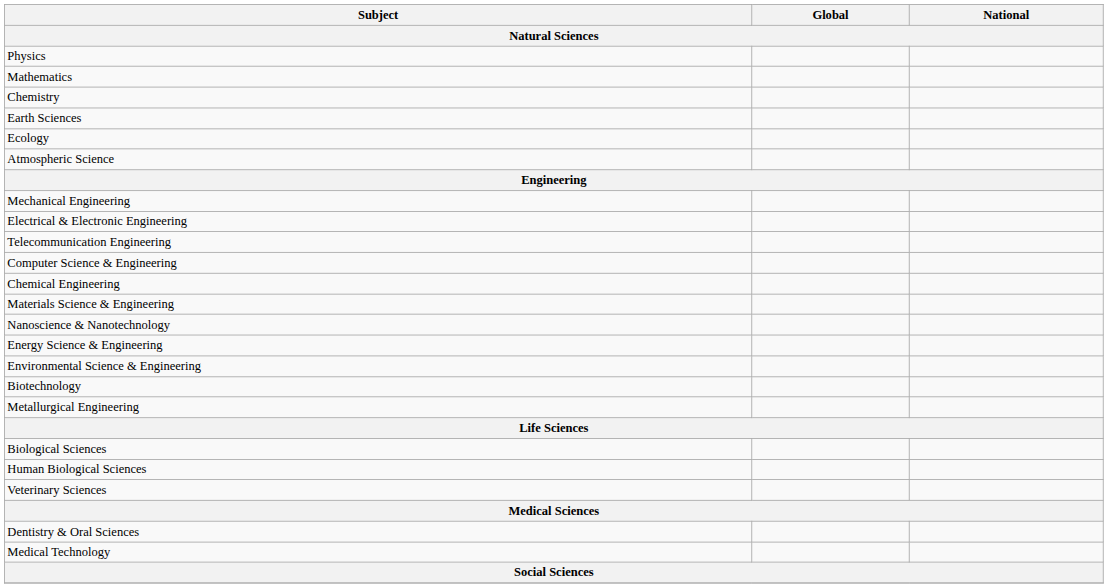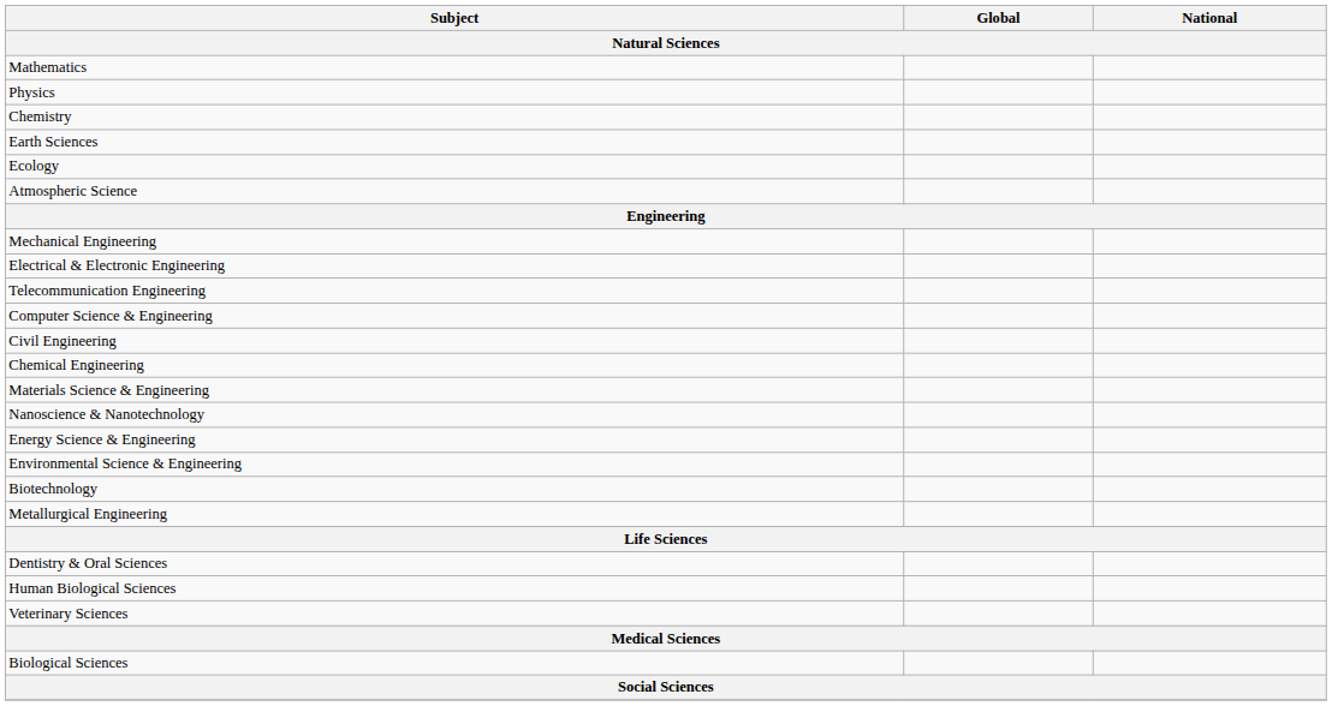rows swapped: Mathematics <-> Physics
+ row: Civil Engineering
rows swapped: Biological Sciences <-> Dentistry & Oral Sciences
- row: Medical Technology
